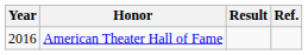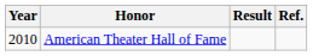American Theater Hall of Fame | Year: 2016 -> 2010
